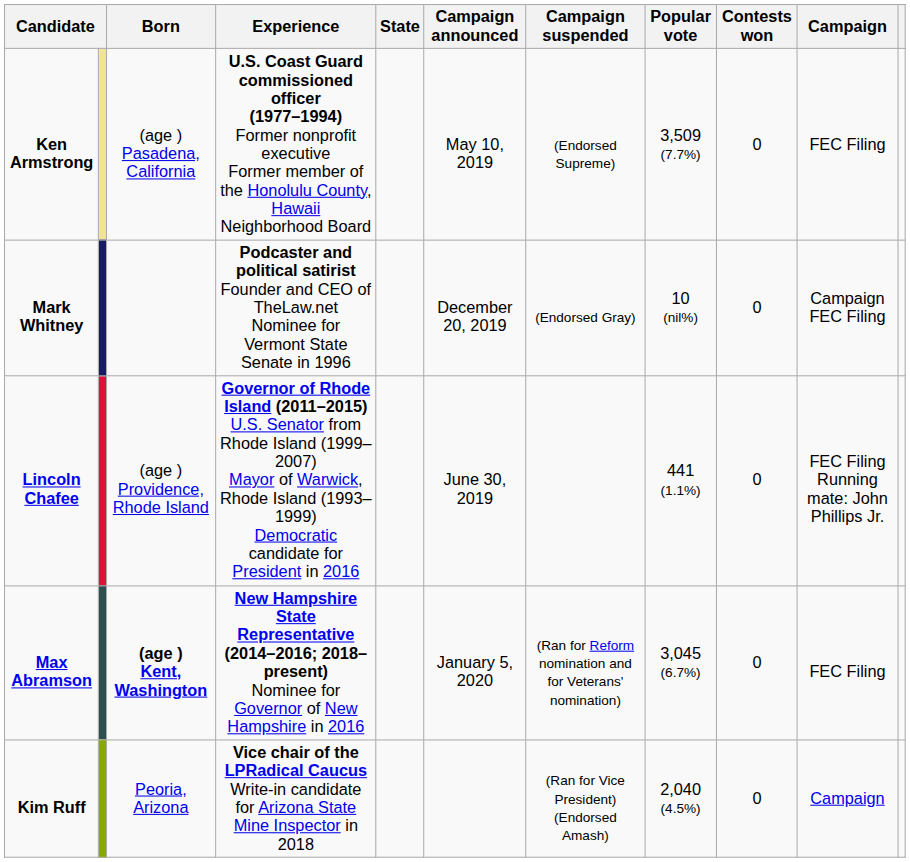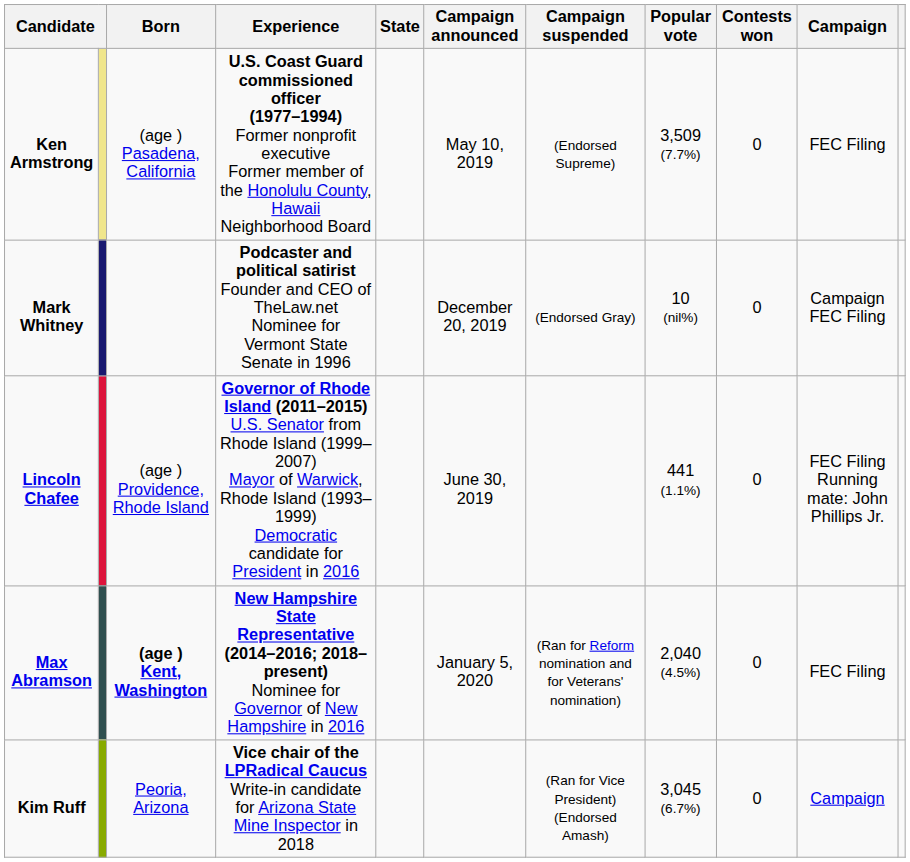Max Abramson | Popular vote: 3,045 (6.7%) -> 2,040 (4.5%)
Kim Ruff | Popular vote: 2,040 (4.5%) -> 3,045 (6.7%)
